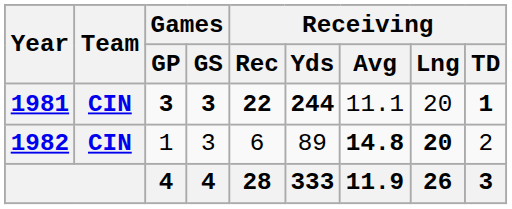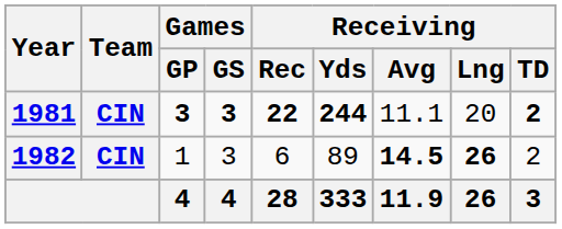1981 | Receiving / TD: 1 -> 2
1982 | Receiving / Avg: 14.8 -> 14.5
1982 | Receiving / Lng: 20 -> 26
